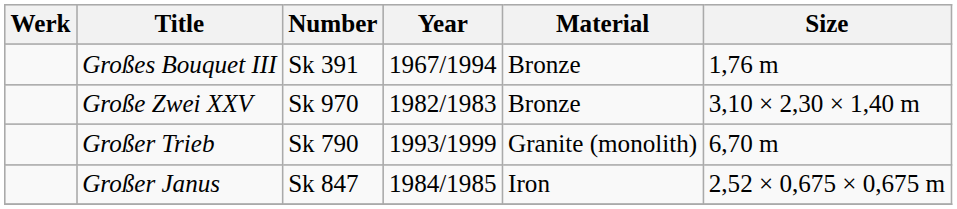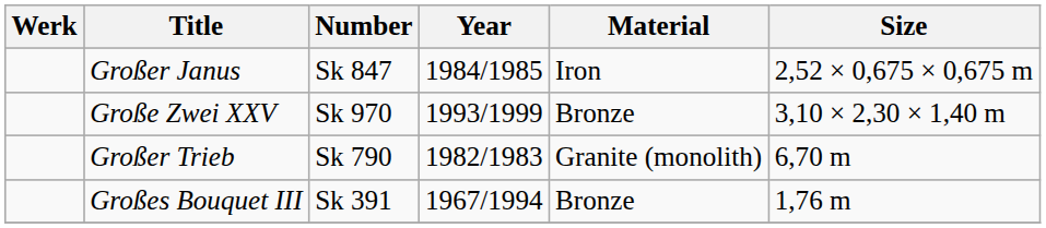rows swapped: Großer Janus <-> Großes Bouquet III
Große Zwei XXV | Year: 1982/1983 -> 1993/1999
Großer Trieb | Year: 1993/1999 -> 1982/1983
